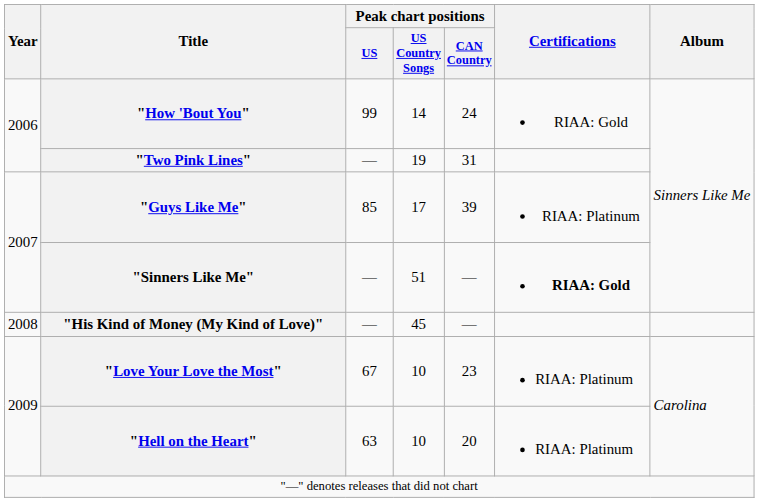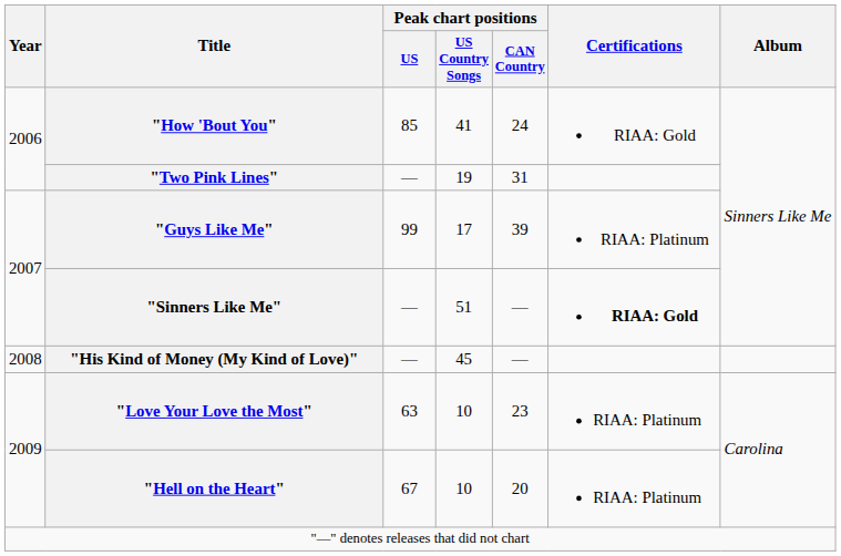"How 'Bout You" | Peak chart positions / US: 99 -> 85
"How 'Bout You" | Peak chart positions / US Country Songs: 14 -> 41
"Guys Like Me" | Peak chart positions / US: 85 -> 99
"Love Your Love the Most" | Peak chart positions / US: 67 -> 63
"Hell on the Heart" | Peak chart positions / US: 63 -> 67
